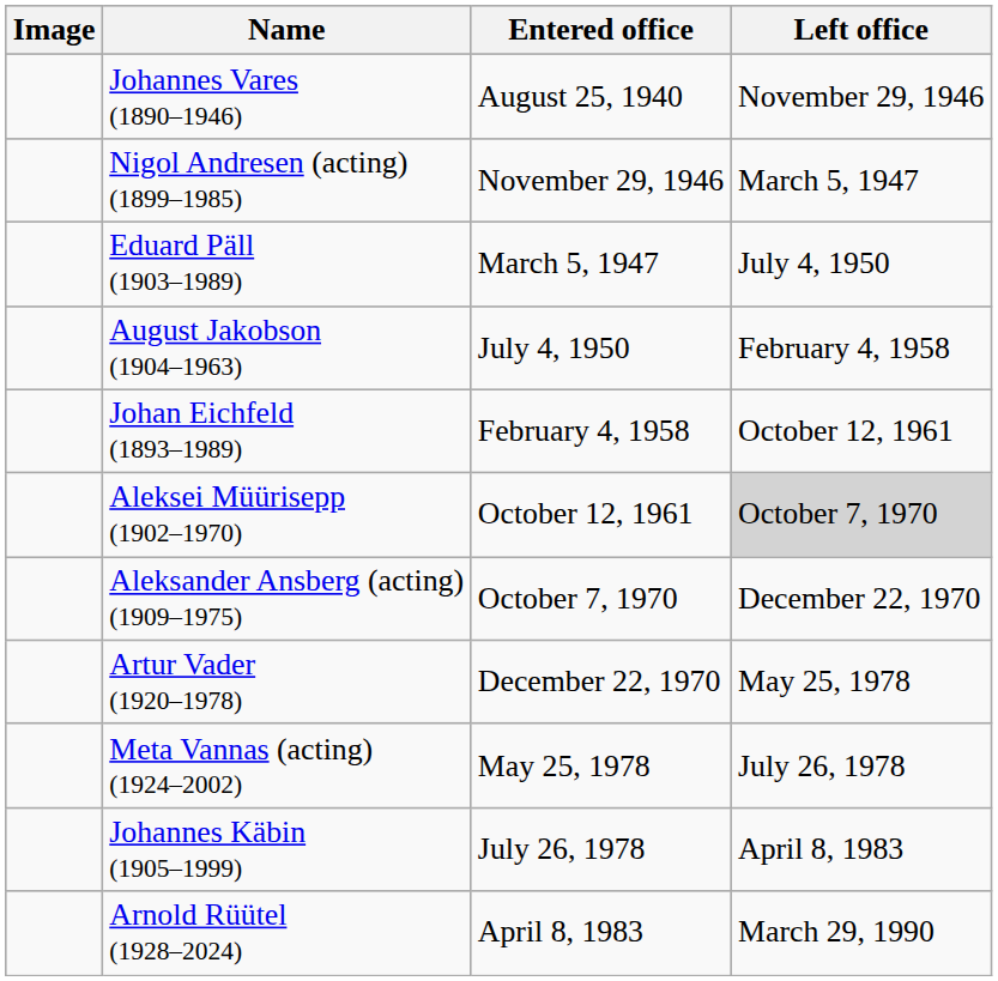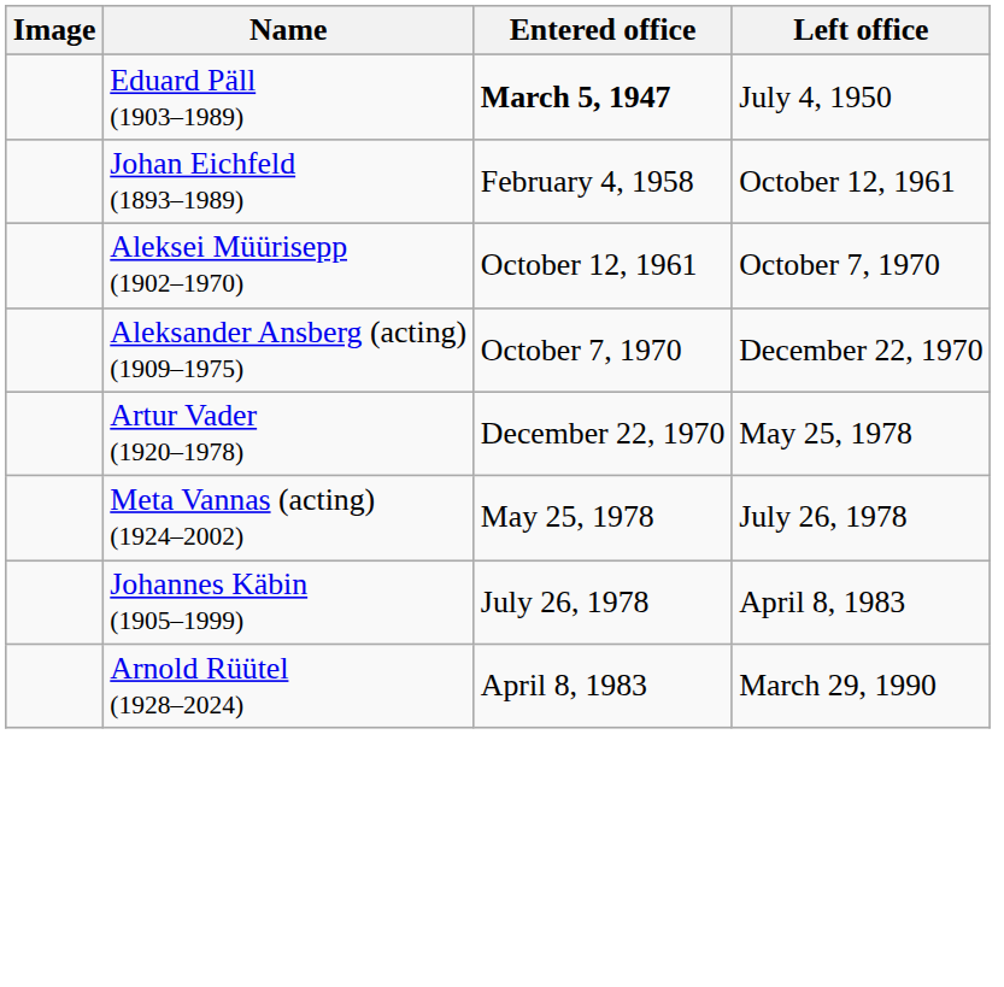- row: Johannes Vares (1890–1946) | August 25, 1940 | November 29, 1946
- row: Nigol Andresen (acting) (1899–1985) | November 29, 1946 | March 5, 1947
Eduard Päll (1903–1989) | Entered office: normal -> bold
- row: August Jakobson (1904–1963) | July 4, 1950 | February 4, 1958
Aleksei Müürisepp (1902–1970) | Left office: lightgrey background -> no background
